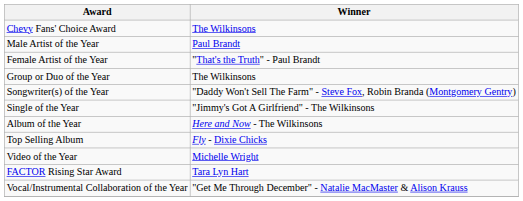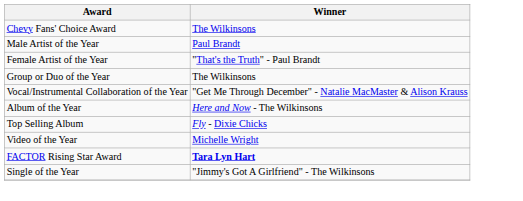- row: Songwriter(s) of the Year | "Daddy Won't Sell The Farm" - Steve Fox, Robin Branda (Montgomery Gentry)
rows swapped: Single of the Year <-> Vocal/Instrumental Collaboration of the Year
FACTOR Rising Star Award | Winner: normal -> bold
